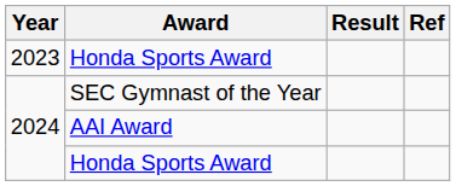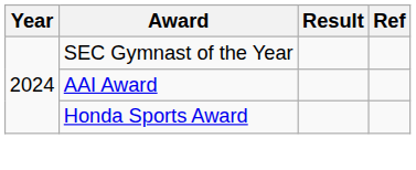- row: 2023 | Honda Sports Award
